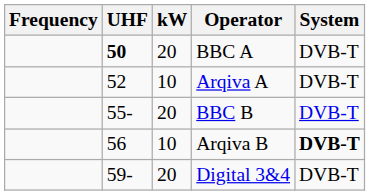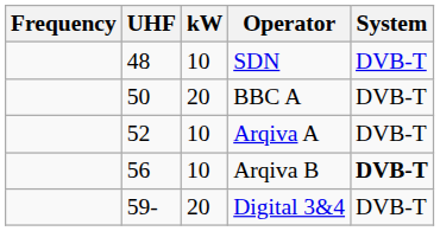+ row: 48 | 10 | SDN | DVB-T
BBC A | UHF: bold -> normal
- row: 55- | 20 | BBC B | DVB-T
